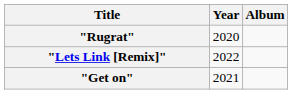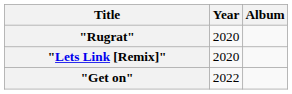"Lets Link [Remix]" | Year: 2022 -> 2020
"Get on" | Year: 2021 -> 2022
